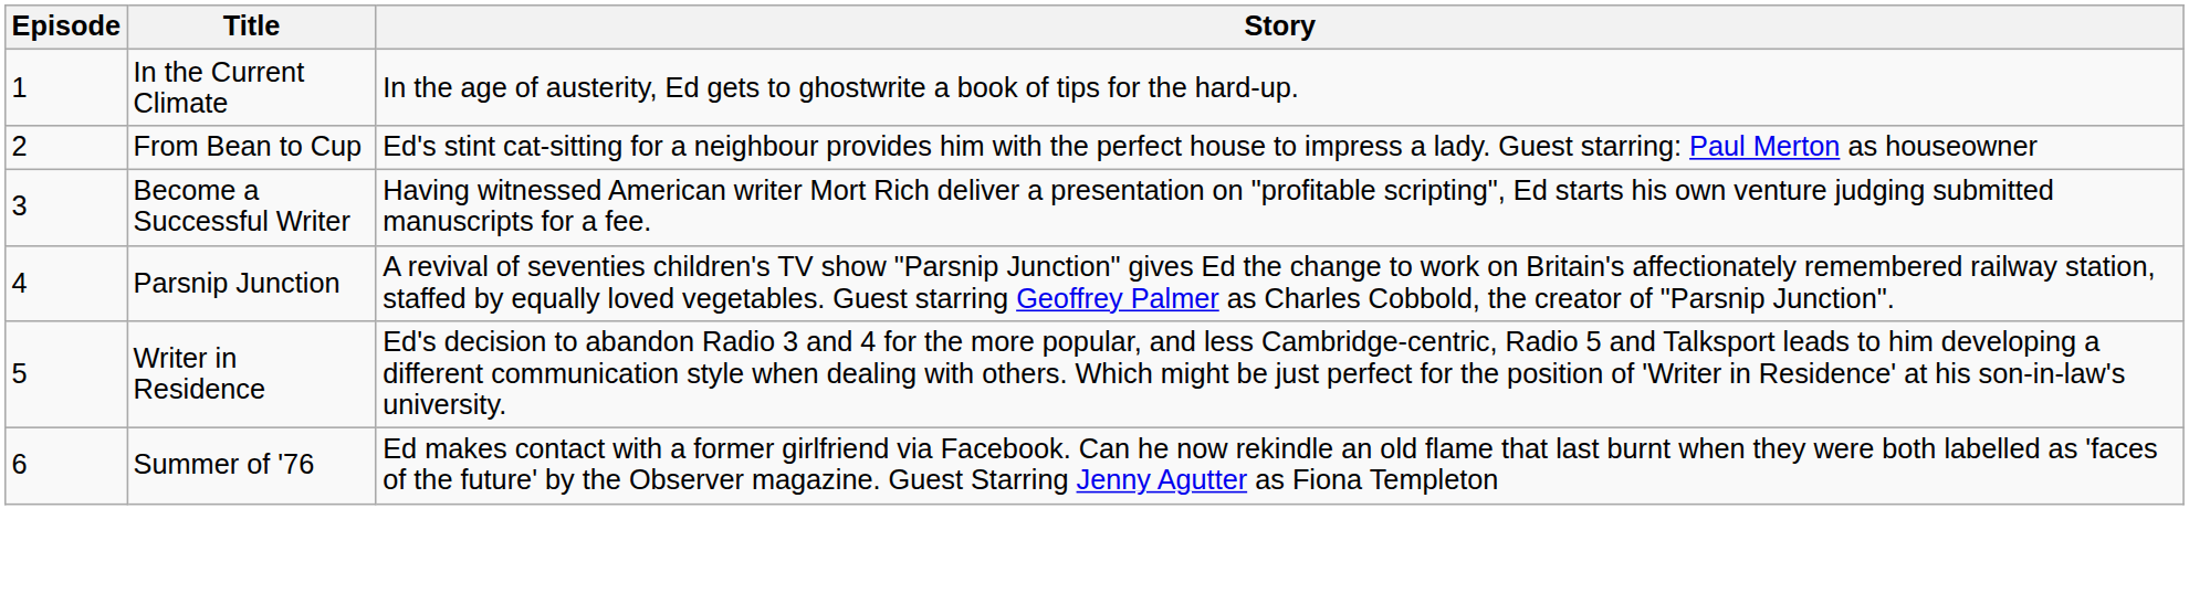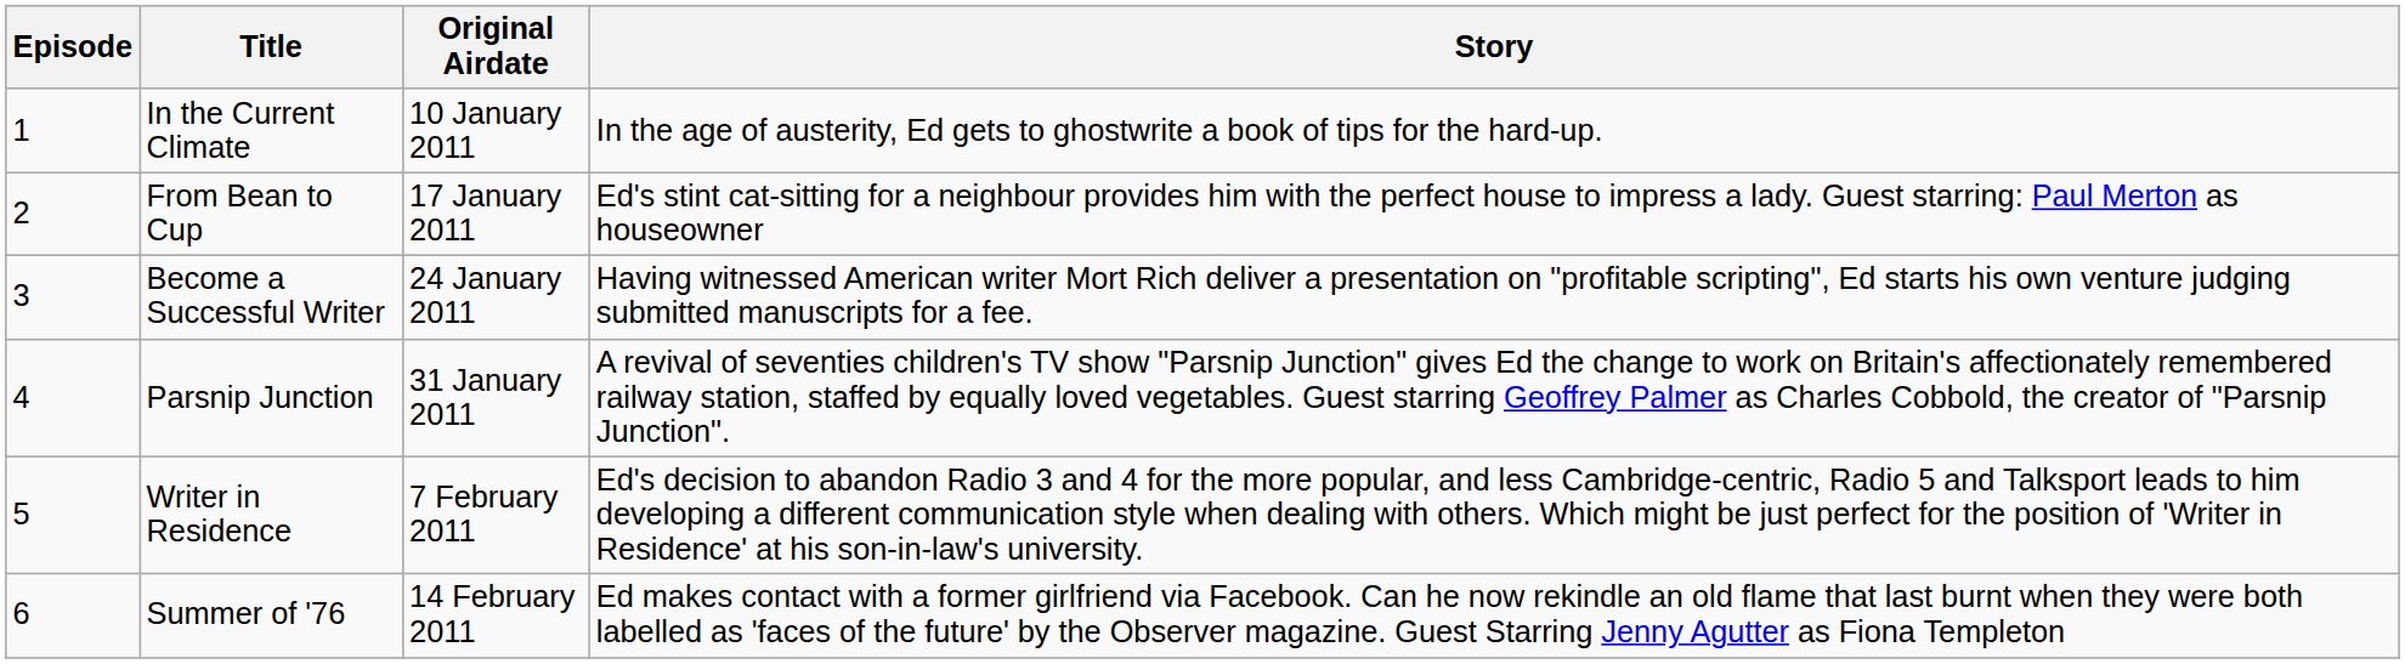+ column: Original Airdate | 10 January 2011 | 17 January 2011 | 24 January 2011 | 31 January 2011 | 7 February 2011 | 14 February 2011
